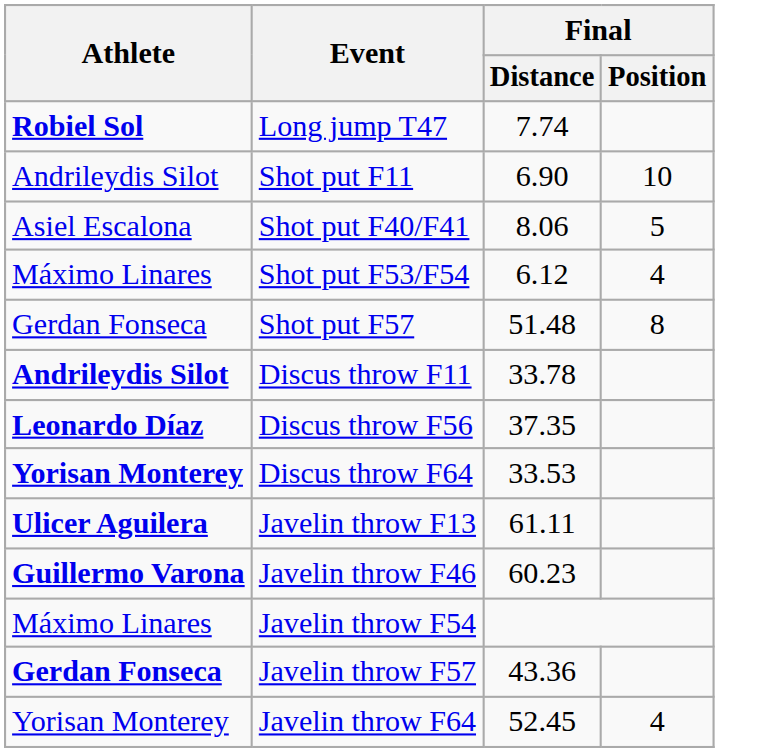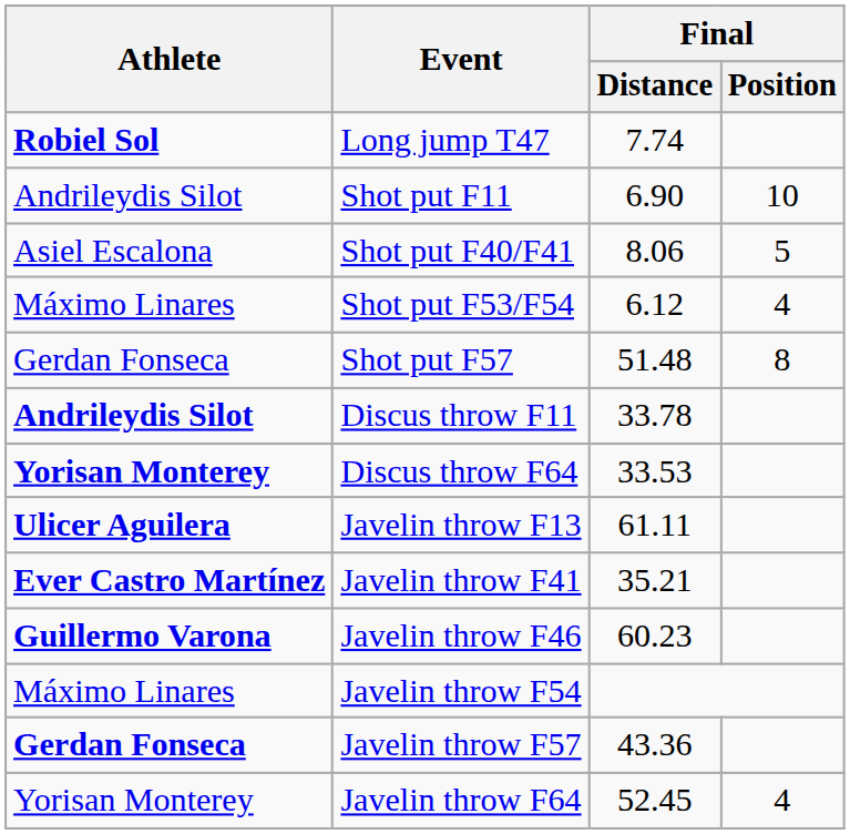- row: Leonardo Díaz | Discus throw F56 | 37.35
+ row: Ever Castro Martínez | Javelin throw F41 | 35.21
